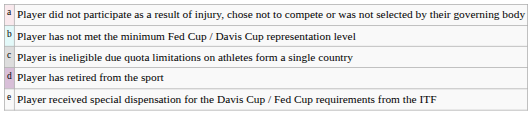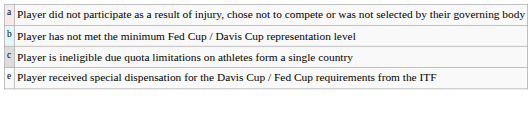- row: d | Player has retired from the sport
